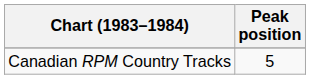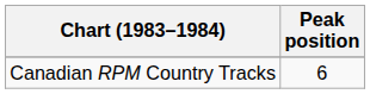Canadian RPM Country Tracks | Peak position: 5 -> 6
